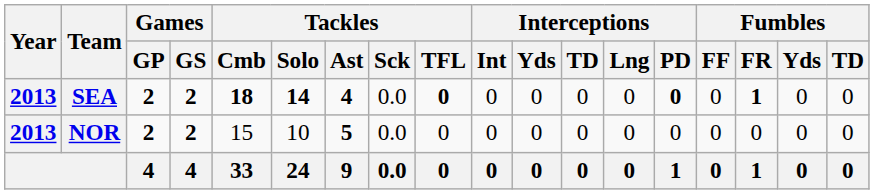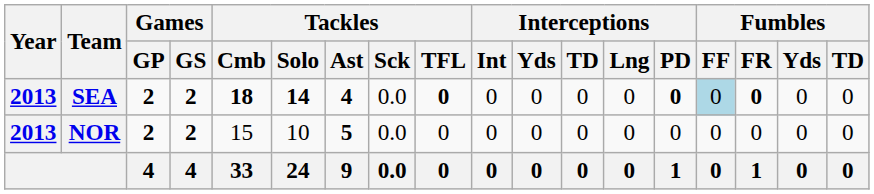SEA | Fumbles / FF: no background -> lightblue background
SEA | Fumbles / FR: 1 -> 0
